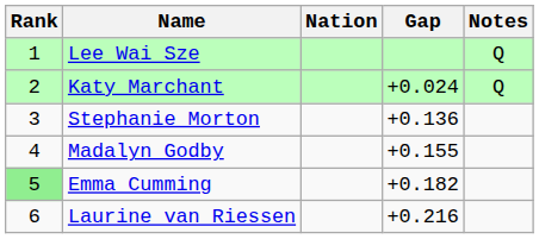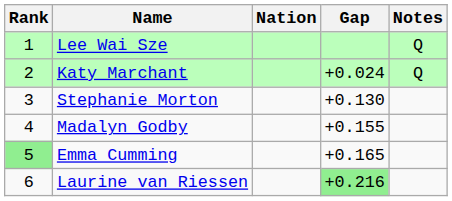Stephanie Morton | Gap: +0.136 -> +0.130
Emma Cumming | Gap: +0.182 -> +0.165
Laurine van Riessen | Gap: no background -> lightgreen background
